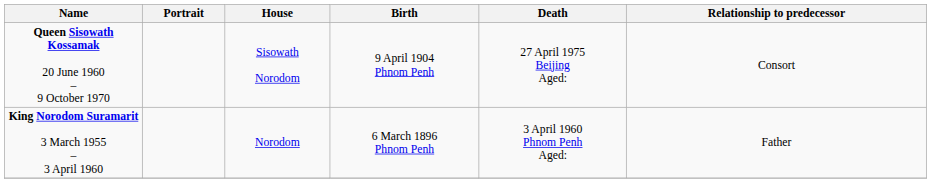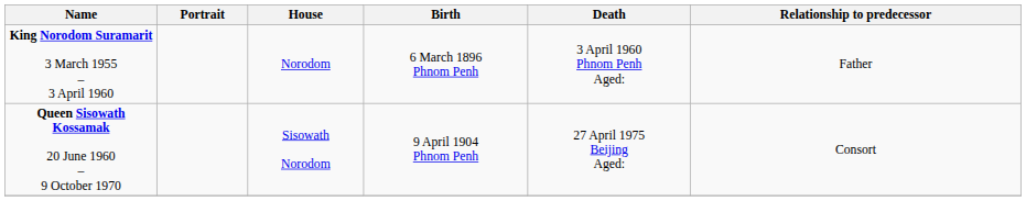rows swapped: King Norodom Suramarit 3 March 1955 – 3 April 1960 <-> Queen Sisowath Kossamak 20 June 1960 – 9 October 1970
